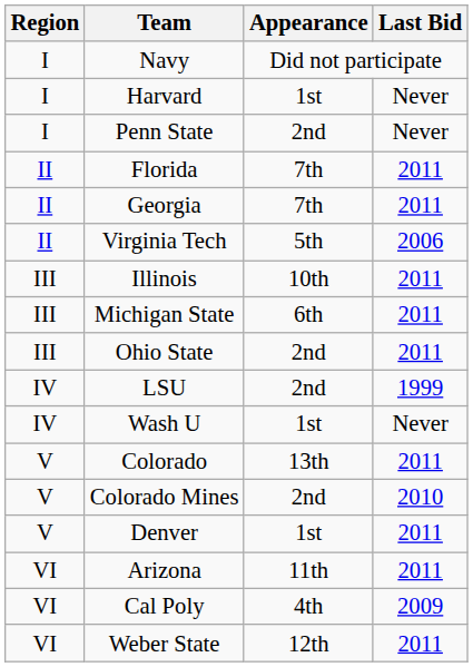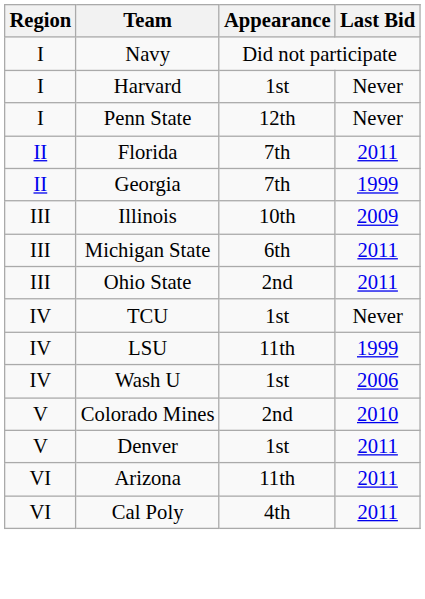Penn State | Appearance: 2nd -> 12th
Georgia | Last Bid: 2011 -> 1999
- row: II | Virginia Tech | 5th | 2006
Illinois | Last Bid: 2011 -> 2009
+ row: IV | TCU | 1st | Never
LSU | Appearance: 2nd -> 11th
Wash U | Last Bid: Never -> 2006
- row: V | Colorado | 13th | 2011
Cal Poly | Last Bid: 2009 -> 2011
- row: VI | Weber State | 12th | 2011
